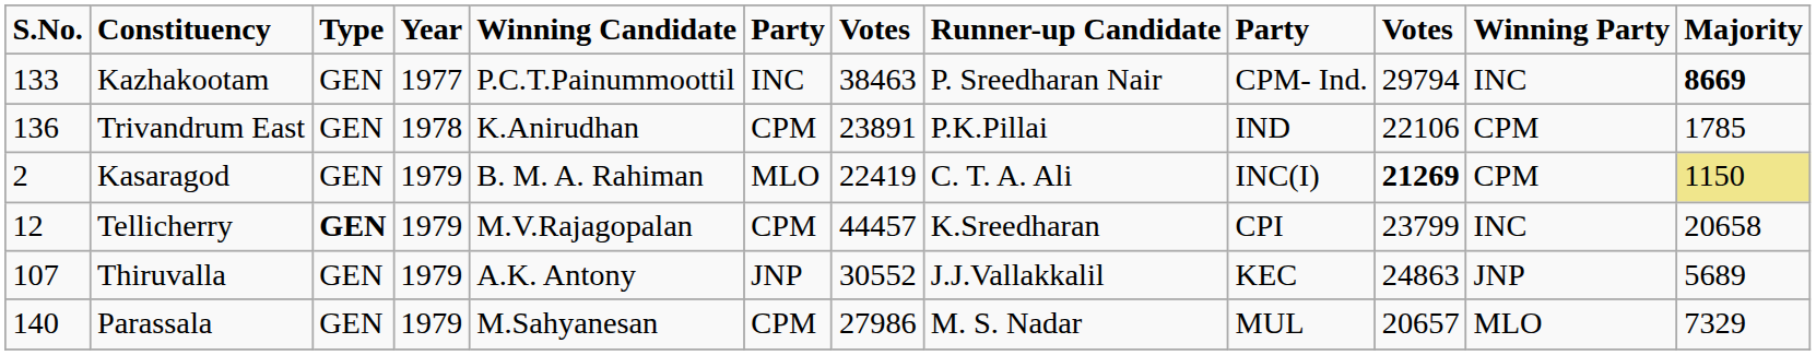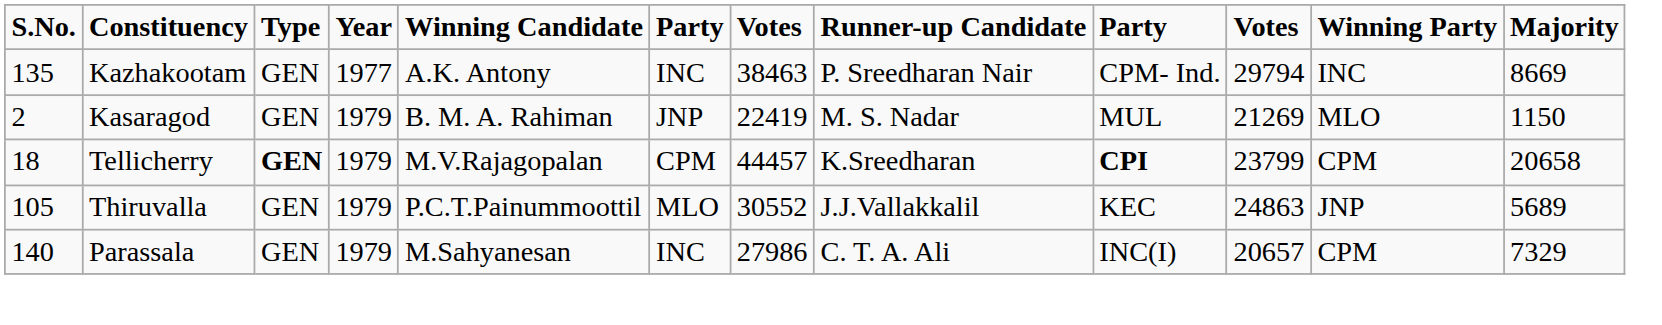Kazhakootam | S.No.: 133 -> 135
Kazhakootam | Winning Candidate: P.C.T.Painummoottil -> A.K. Antony
Kazhakootam | Majority: bold -> normal
- row: 136 | Trivandrum East | GEN | 1978 | K.Anirudhan | CPM | 23891 | P.K.Pillai | IND | 22106 | CPM | 1785
Kasaragod | column 6: MLO -> JNP
Kasaragod | Runner-up Candidate: C. T. A. Ali -> M. S. Nadar
Kasaragod | column 9: INC(I) -> MUL
Kasaragod | column 10: bold -> normal
Kasaragod | Winning Party: CPM -> MLO
Kasaragod | Majority: khaki background -> no background
Tellicherry | S.No.: 12 -> 18
Tellicherry | column 9: normal -> bold
Tellicherry | Winning Party: INC -> CPM
Thiruvalla | S.No.: 107 -> 105
Thiruvalla | Winning Candidate: A.K. Antony -> P.C.T.Painummoottil
Thiruvalla | column 6: JNP -> MLO
Parassala | column 6: CPM -> INC
Parassala | Runner-up Candidate: M. S. Nadar -> C. T. A. Ali
Parassala | column 9: MUL -> INC(I)
Parassala | Winning Party: MLO -> CPM
